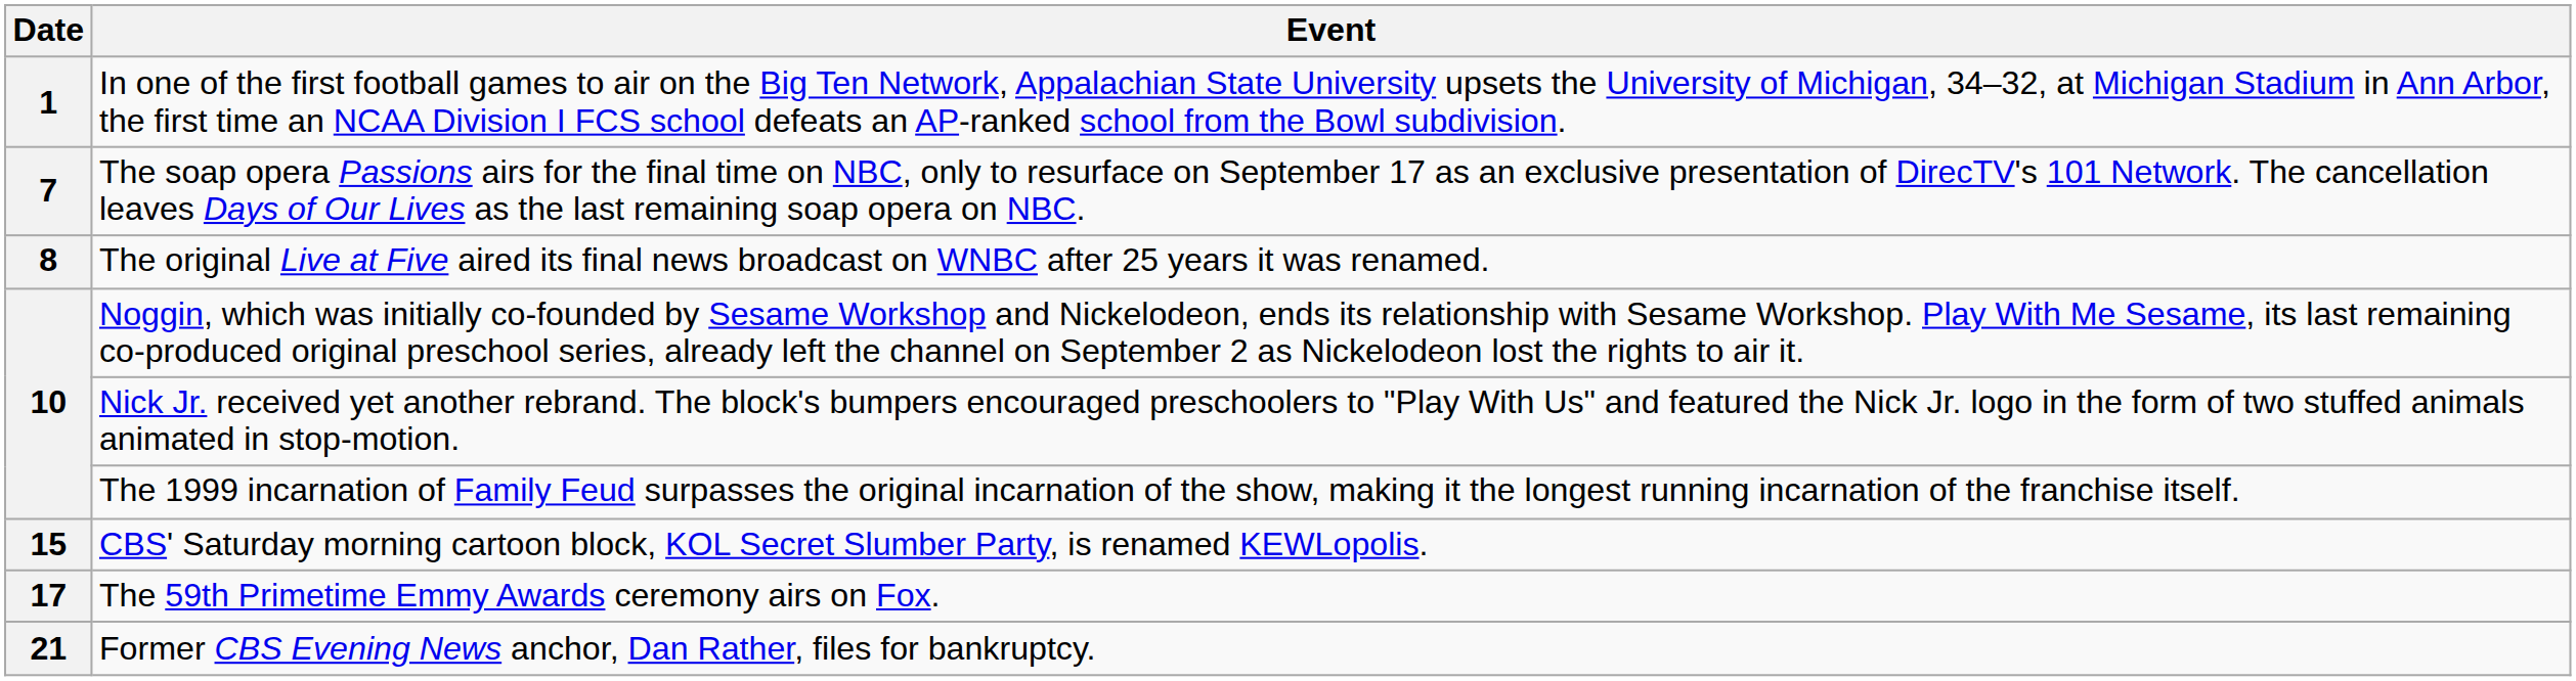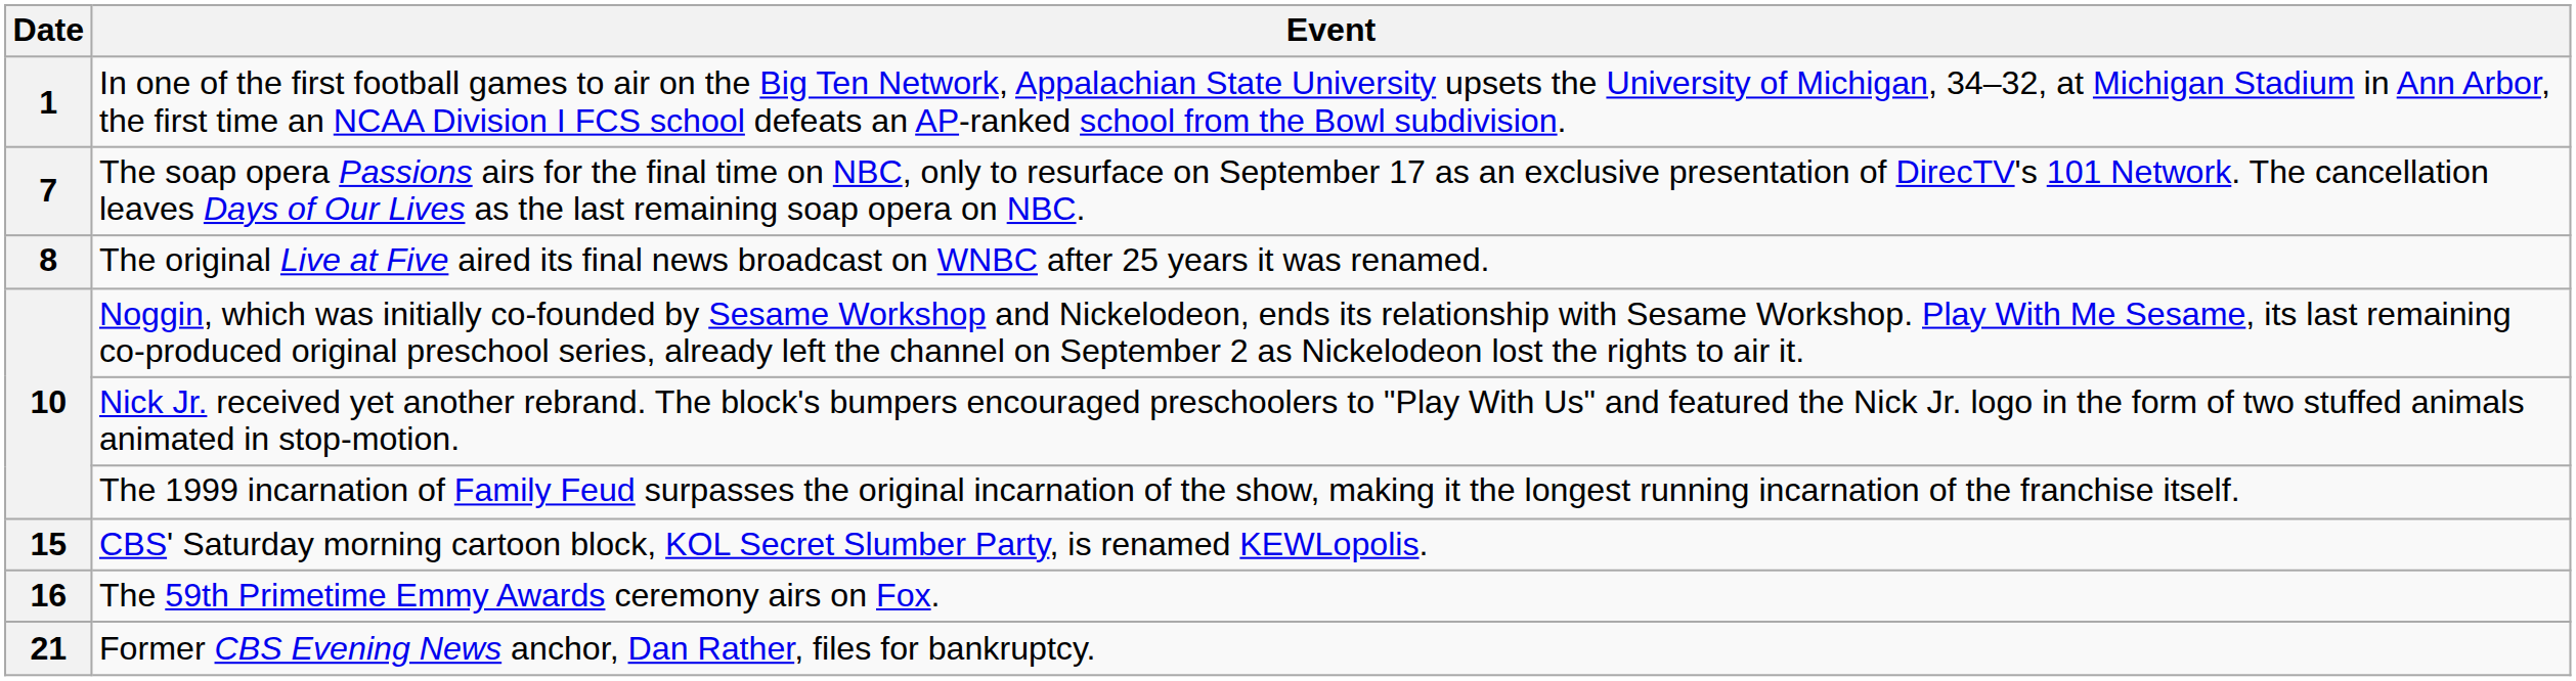The 59th Primetime Emmy Awards ceremony airs on Fox. | Date: 17 -> 16
